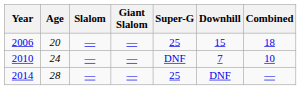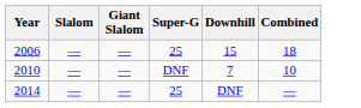- column: Age | 20 | 24 | 28
